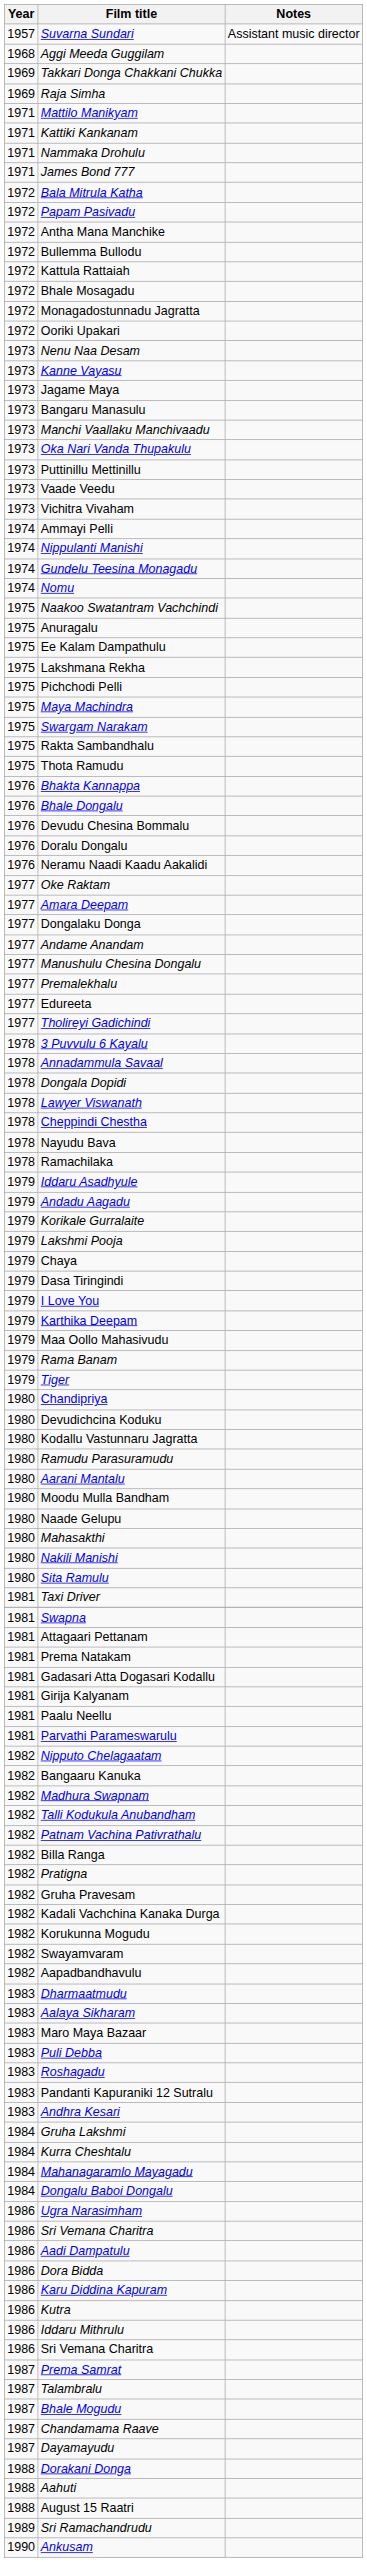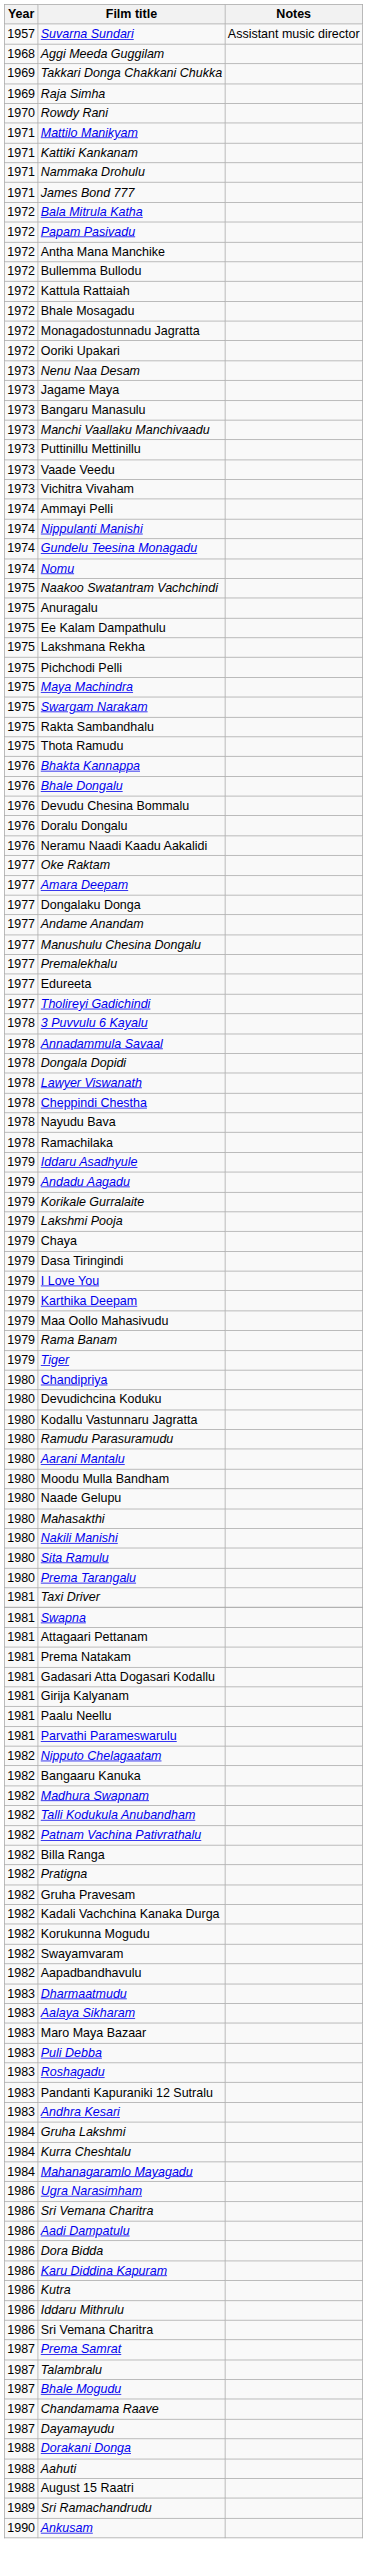+ row: 1970 | Rowdy Rani
- row: 1973 | Kanne Vayasu
- row: 1973 | Oka Nari Vanda Thupakulu
+ row: 1980 | Prema Tarangalu
- row: 1984 | Dongalu Baboi Dongalu
